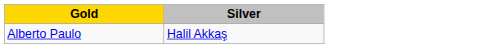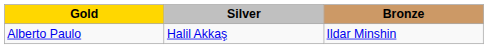+ column: Bronze | Ildar Minshin
